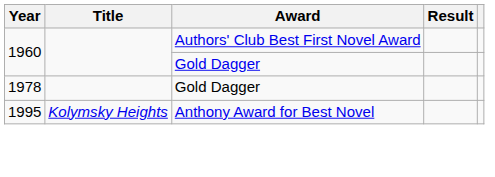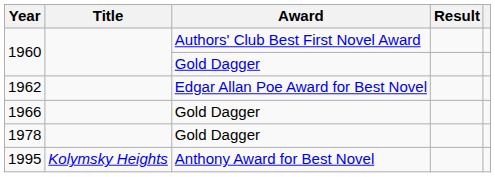+ row: 1962 | Edgar Allan Poe Award for Best Novel
+ row: 1966 | Gold Dagger
